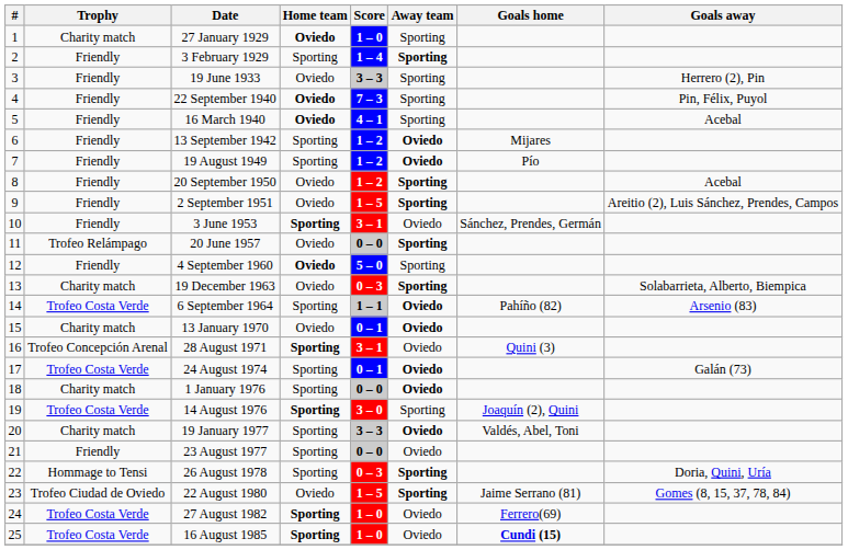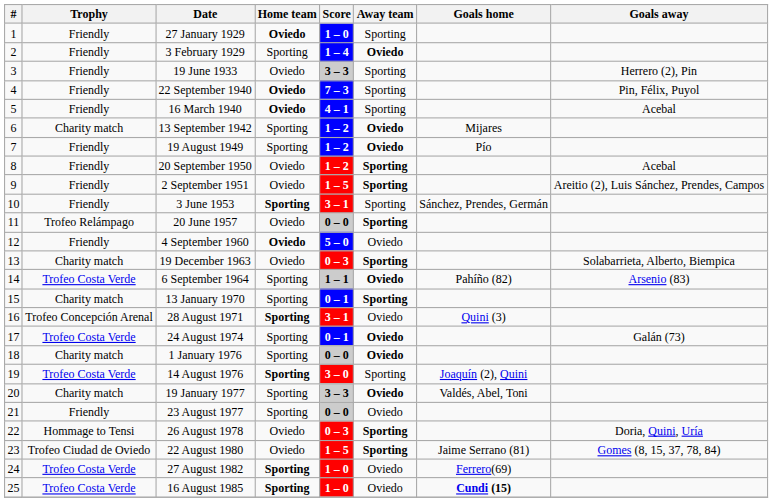27 January 1929 | Trophy: Charity match -> Friendly
3 February 1929 | Away team: Sporting -> Oviedo
13 September 1942 | Trophy: Friendly -> Charity match
3 June 1953 | Away team: Oviedo -> Sporting
4 September 1960 | Away team: Sporting -> Oviedo
13 January 1970 | Home team: Oviedo -> Sporting
13 January 1970 | Away team: Oviedo -> Sporting
26 August 1978 | Home team: Sporting -> Oviedo
